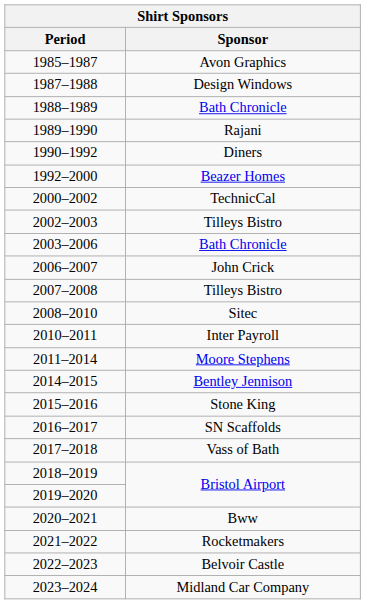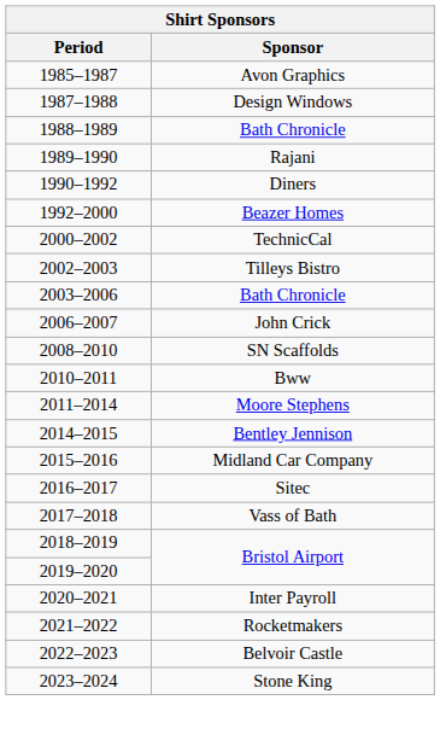- row: 2007–2008 | Tilleys Bistro
2008–2010 | Sponsor: Sitec -> SN Scaffolds
2010–2011 | Sponsor: Inter Payroll -> Bww
2015–2016 | Sponsor: Stone King -> Midland Car Company
2016–2017 | Sponsor: SN Scaffolds -> Sitec
2020–2021 | Sponsor: Bww -> Inter Payroll
2023–2024 | Sponsor: Midland Car Company -> Stone King
